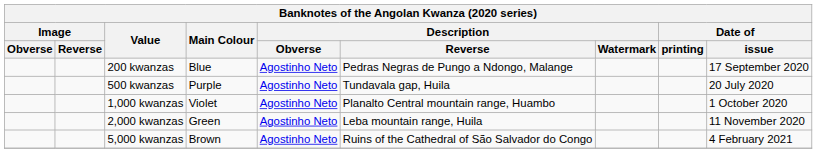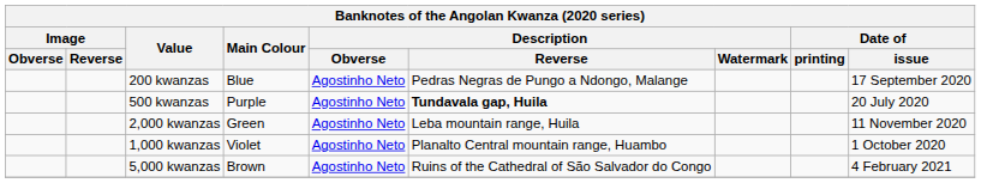500 kwanzas | Description / Reverse: normal -> bold
rows swapped: 1,000 kwanzas <-> 2,000 kwanzas
